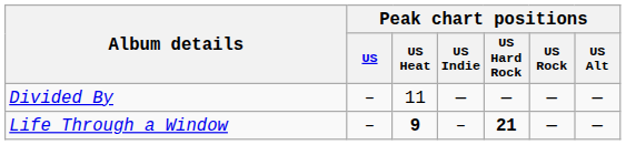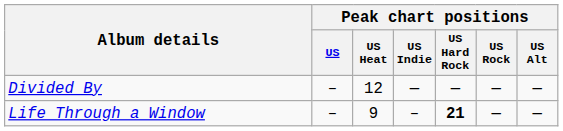Divided By | Peak chart positions / US Heat: 11 -> 12
Life Through a Window | Peak chart positions / US Heat: bold -> normal
